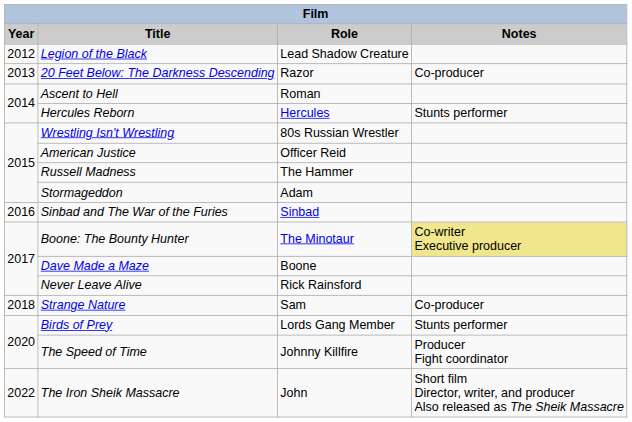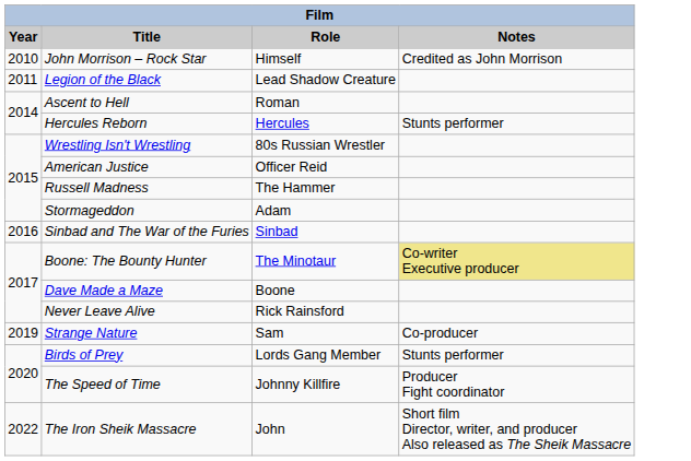+ row: 2010 | John Morrison – Rock Star | Himself | Credited as John Morrison
Legion of the Black | Year: 2012 -> 2011
- row: 2013 | 20 Feet Below: The Darkness Descending | Razor | Co-producer
Strange Nature | Year: 2018 -> 2019
